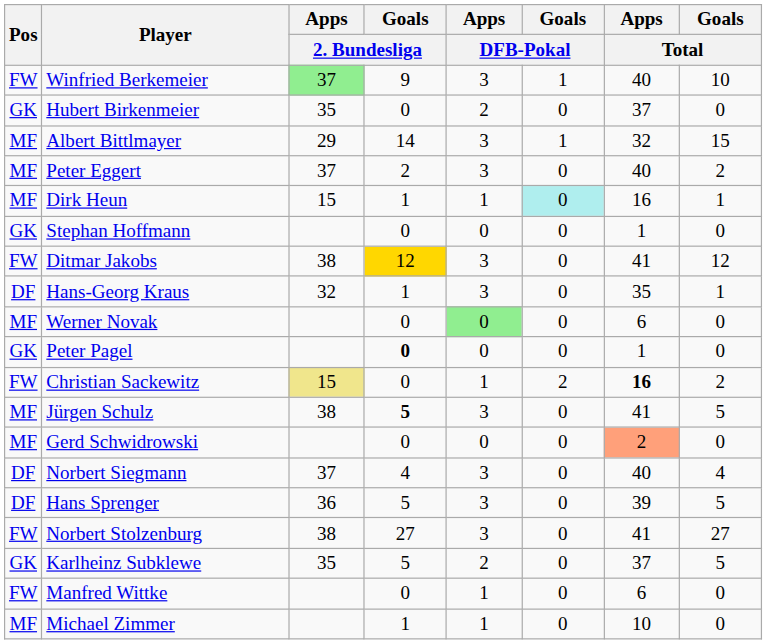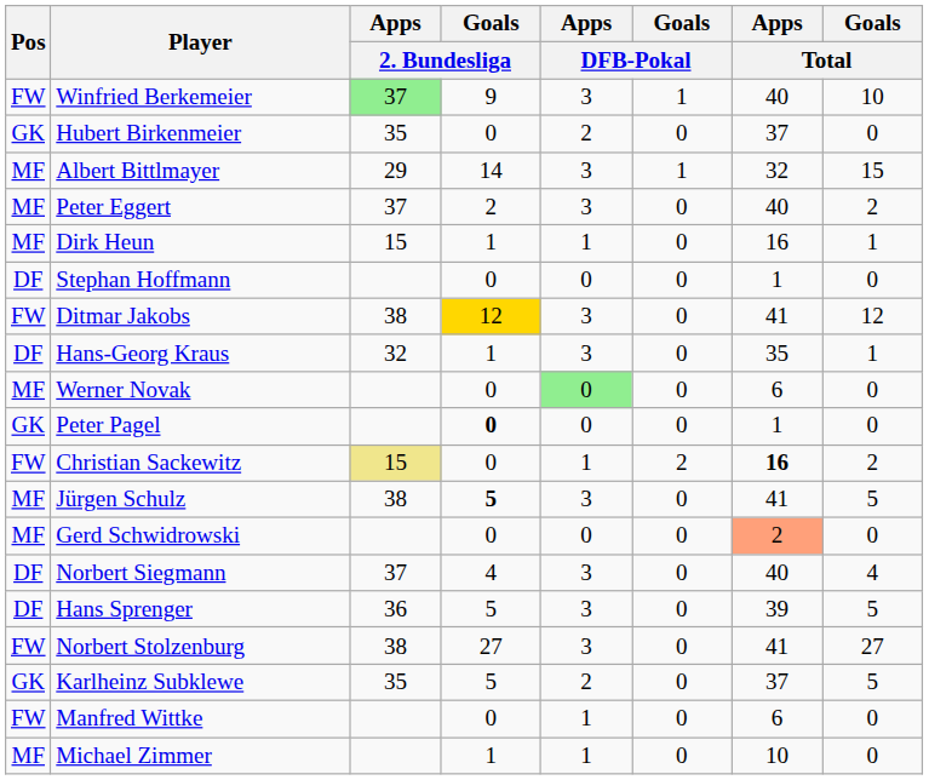Dirk Heun | Goals / DFB-Pokal: paleturquoise background -> no background
Stephan Hoffmann | Pos: GK -> DF
